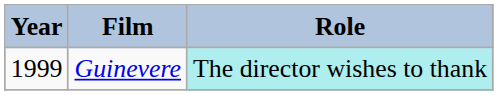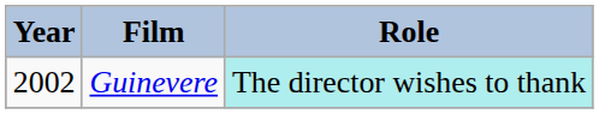Guinevere | Year: 1999 -> 2002
